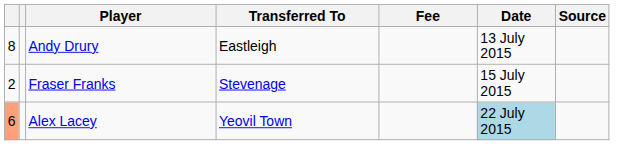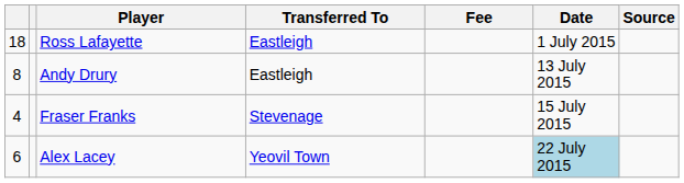+ row: 18 | Ross Lafayette | Eastleigh | 1 July 2015
Fraser Franks | column 1: 2 -> 4
Alex Lacey | column 1: lightsalmon background -> no background
